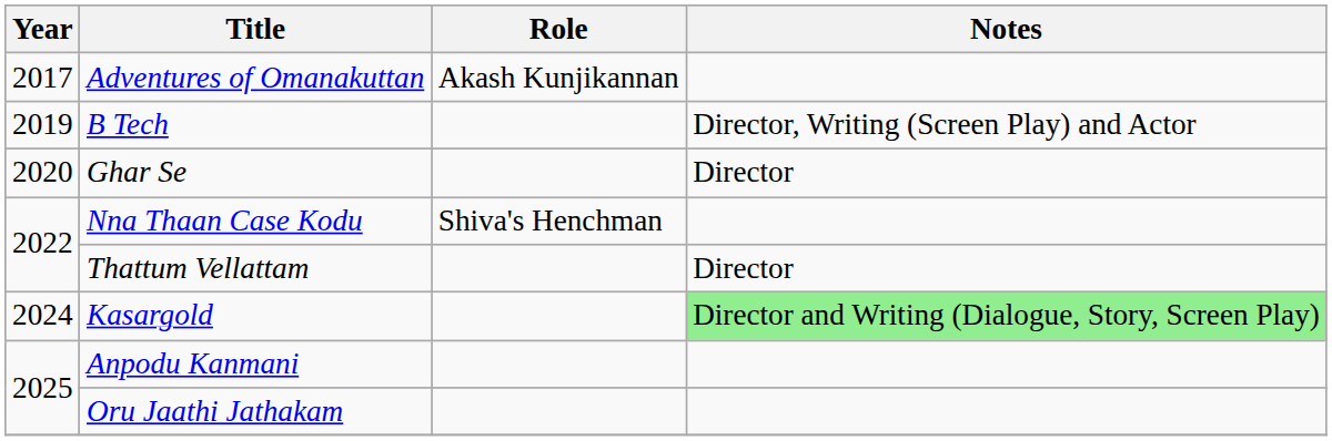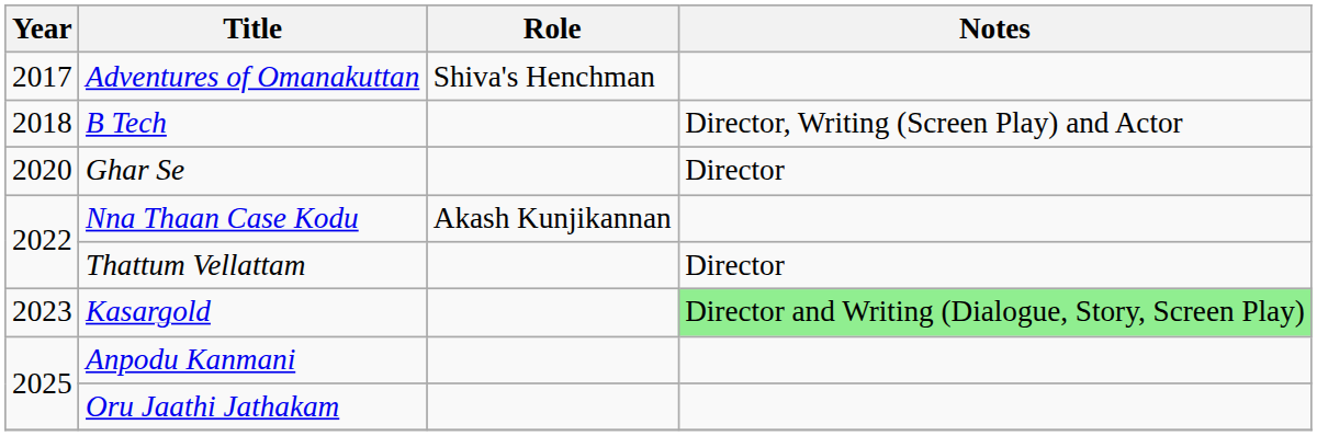Adventures of Omanakuttan | Role: Akash Kunjikannan -> Shiva's Henchman
B Tech | Year: 2019 -> 2018
Nna Thaan Case Kodu | Role: Shiva's Henchman -> Akash Kunjikannan
Kasargold | Year: 2024 -> 2023
